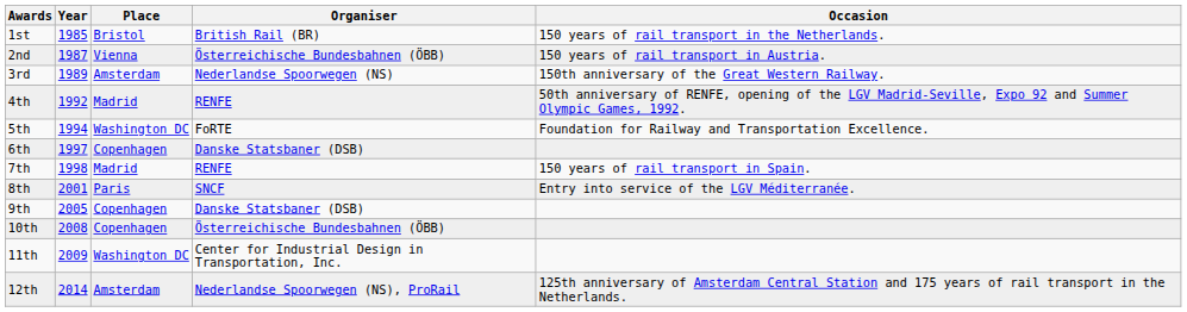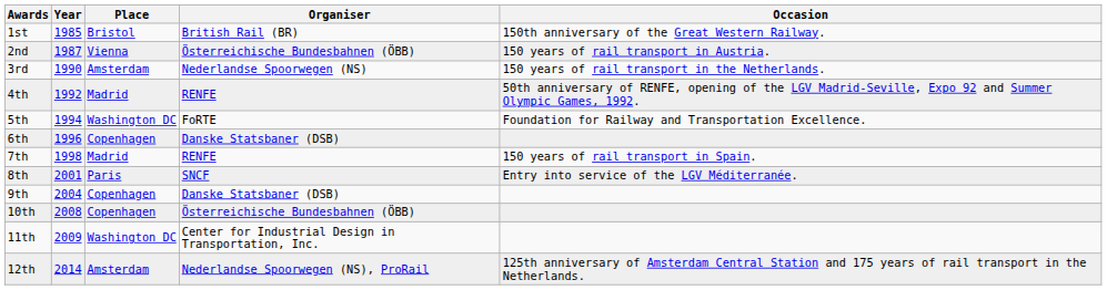1st | Occasion: 150 years of rail transport in the Netherlands. -> 150th anniversary of the Great Western Railway.
3rd | Year: 1989 -> 1990
3rd | Occasion: 150th anniversary of the Great Western Railway. -> 150 years of rail transport in the Netherlands.
6th | Year: 1997 -> 1996
9th | Year: 2005 -> 2004
